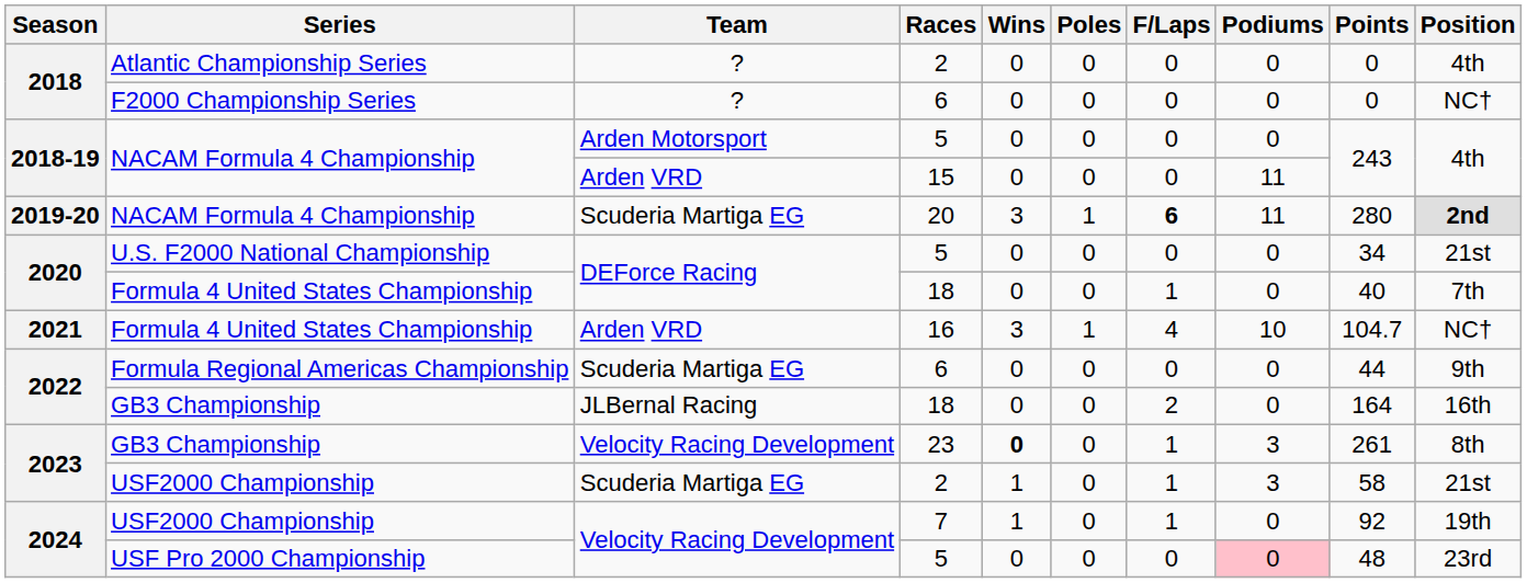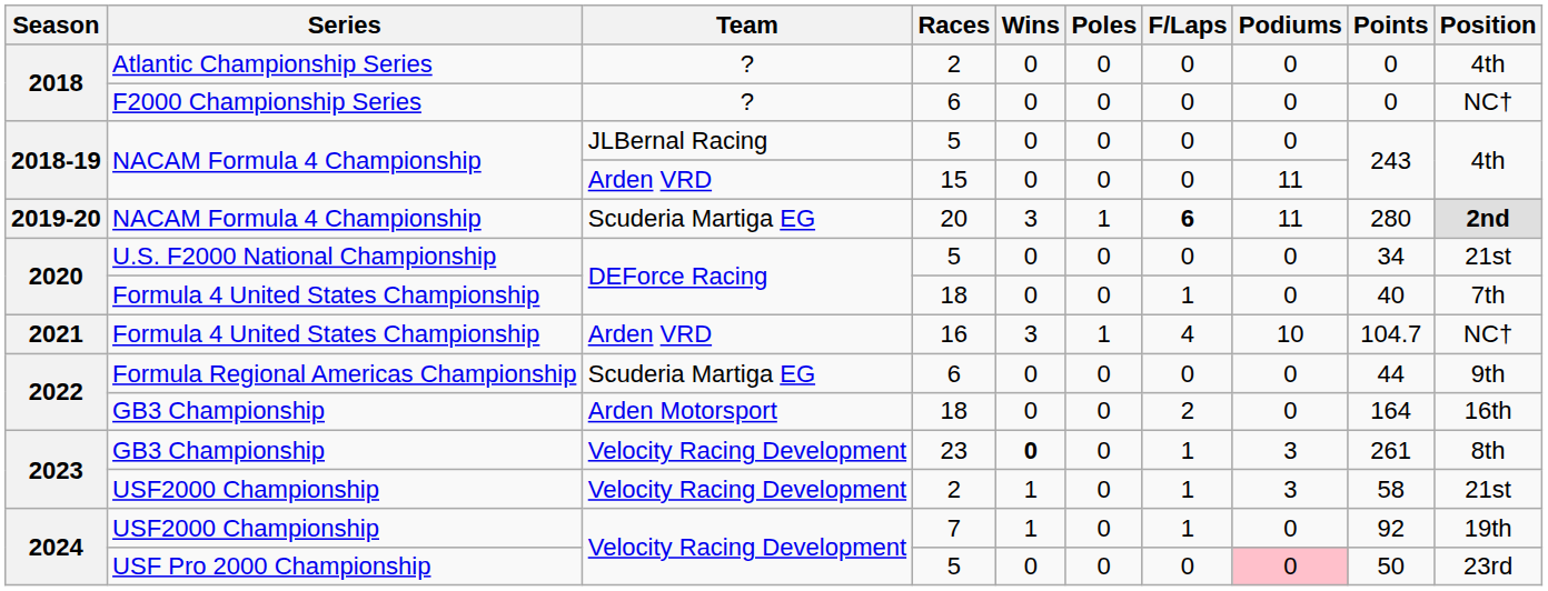NACAM Formula 4 Championship / 5 | Team: Arden Motorsport -> JLBernal Racing
GB3 Championship / 18 | Team: JLBernal Racing -> Arden Motorsport
USF2000 Championship / 2 | Team: Scuderia Martiga EG -> Velocity Racing Development
USF Pro 2000 Championship | Points: 48 -> 50
